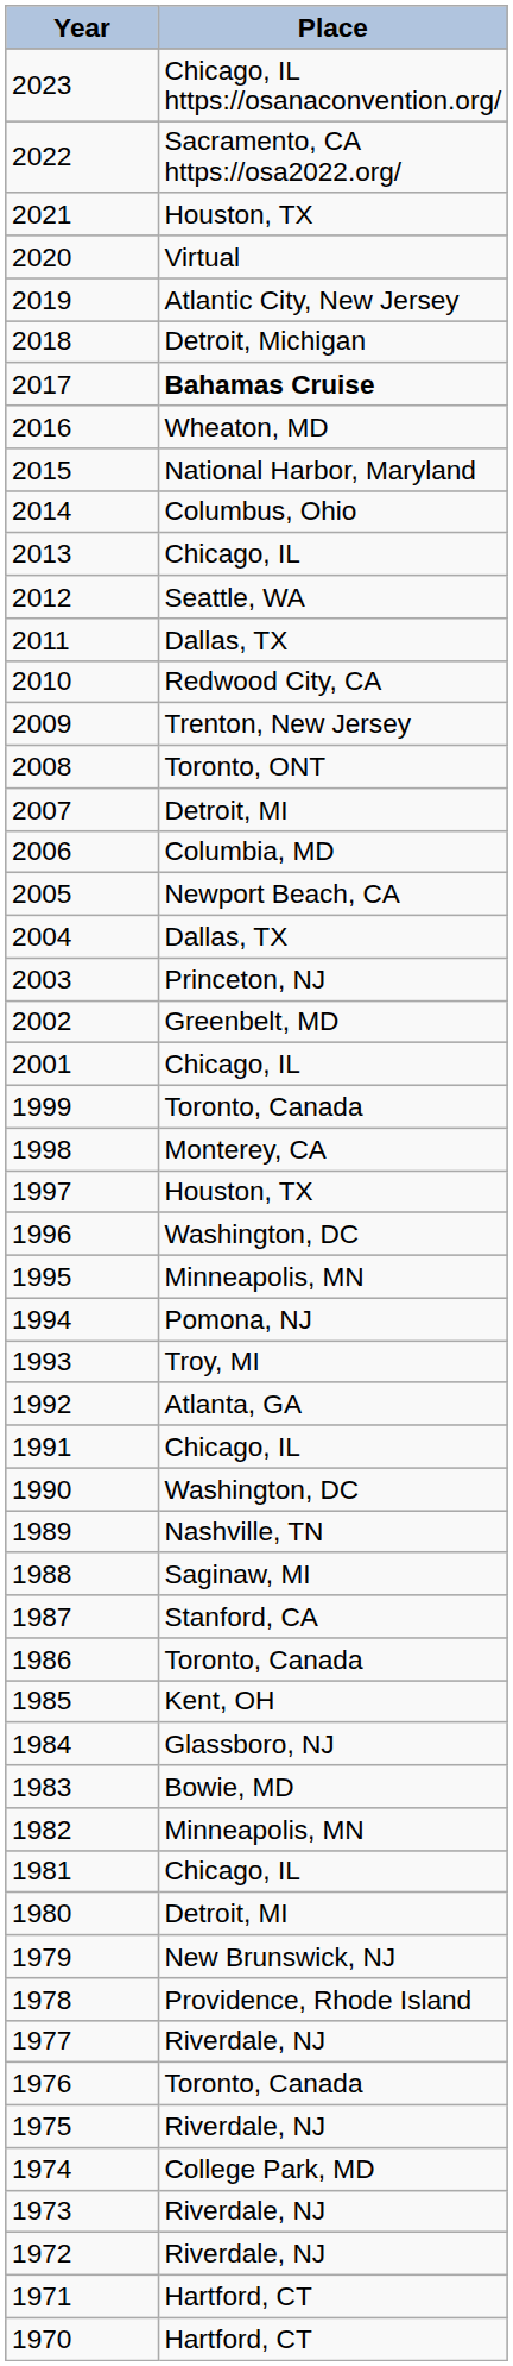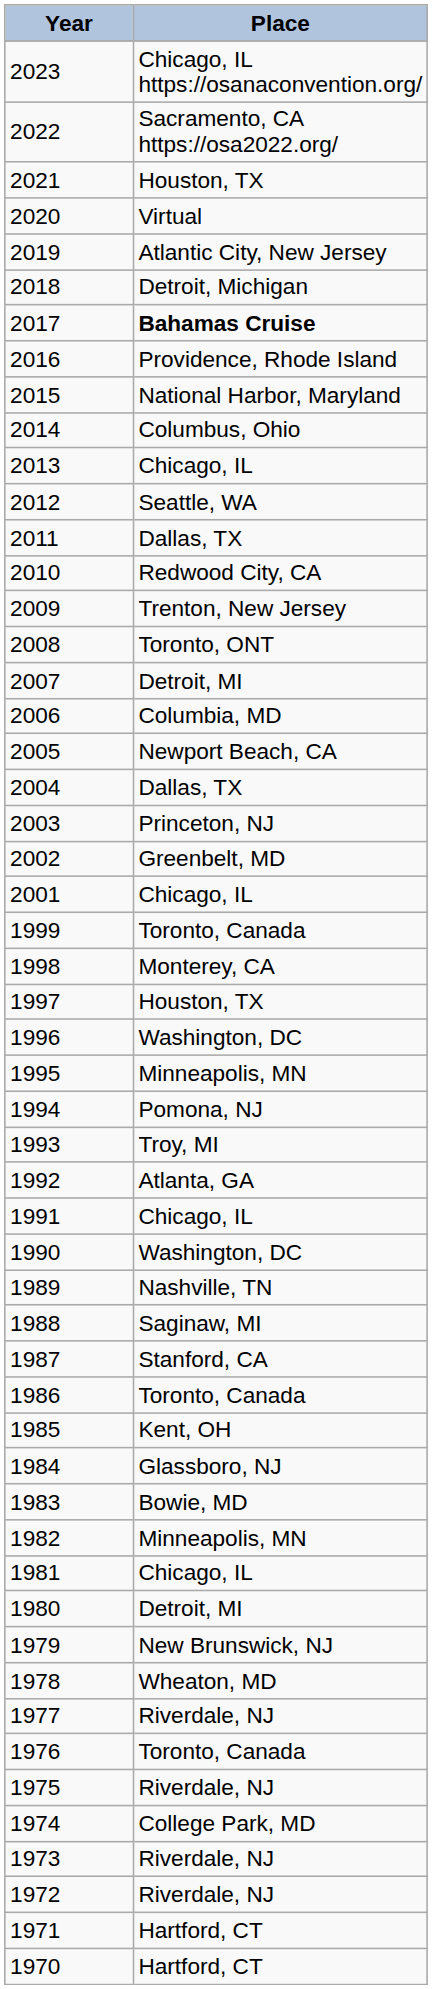2016 | Place: Wheaton, MD -> Providence, Rhode Island
1978 | Place: Providence, Rhode Island -> Wheaton, MD
